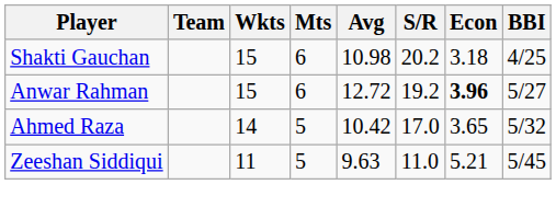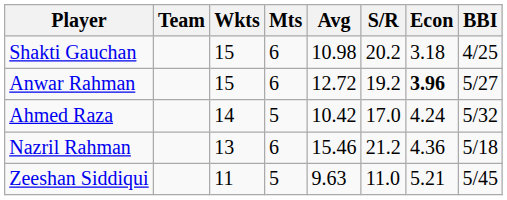Ahmed Raza | Econ: 3.65 -> 4.24
+ row: Nazril Rahman | 13 | 6 | 15.46 | 21.2 | 4.36 | 5/18
